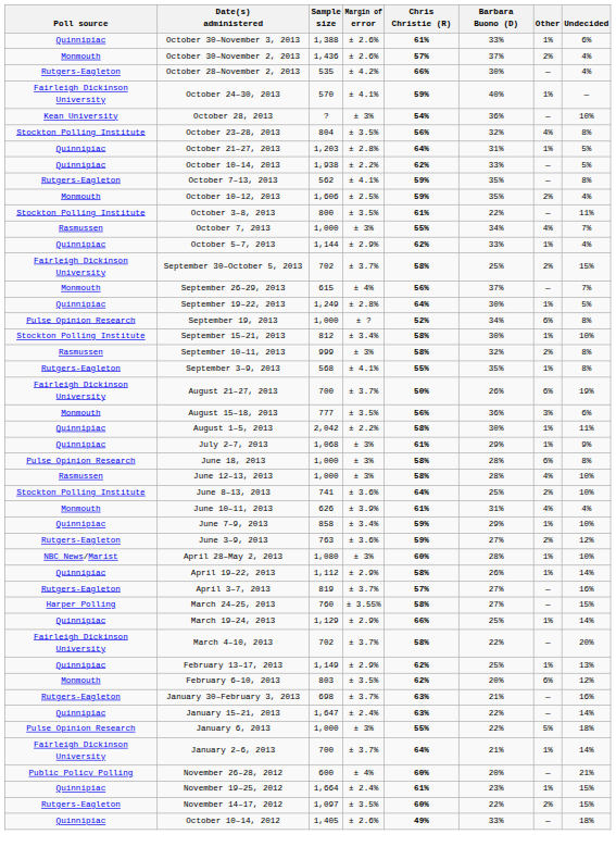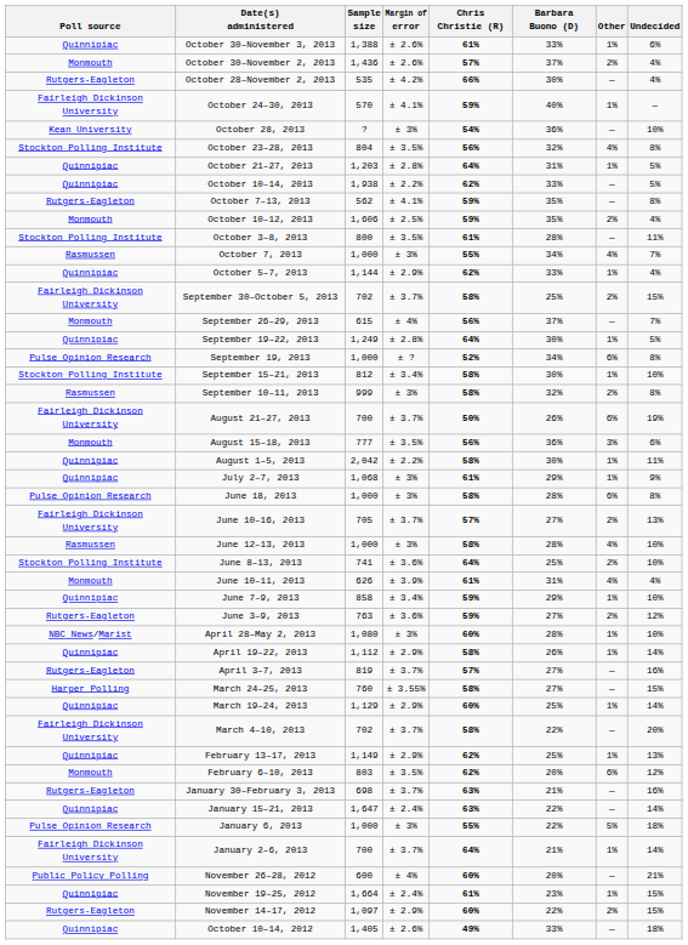October 3–8, 2013 | Barbara Buono (D): 22% -> 28%
- row: Rutgers-Eagleton | September 3–9, 2013 | 568 | ± 4.1% | 55% | 35% | 1% | 8%
+ row: Fairleigh Dickinson University | June 10–16, 2013 | 705 | ± 3.7% | 57% | 27% | 2% | 13%
March 19–24, 2013 | Chris Christie (R): 66% -> 60%
November 14–17, 2012 | Margin of error: ± 3.5% -> ± 2.9%
